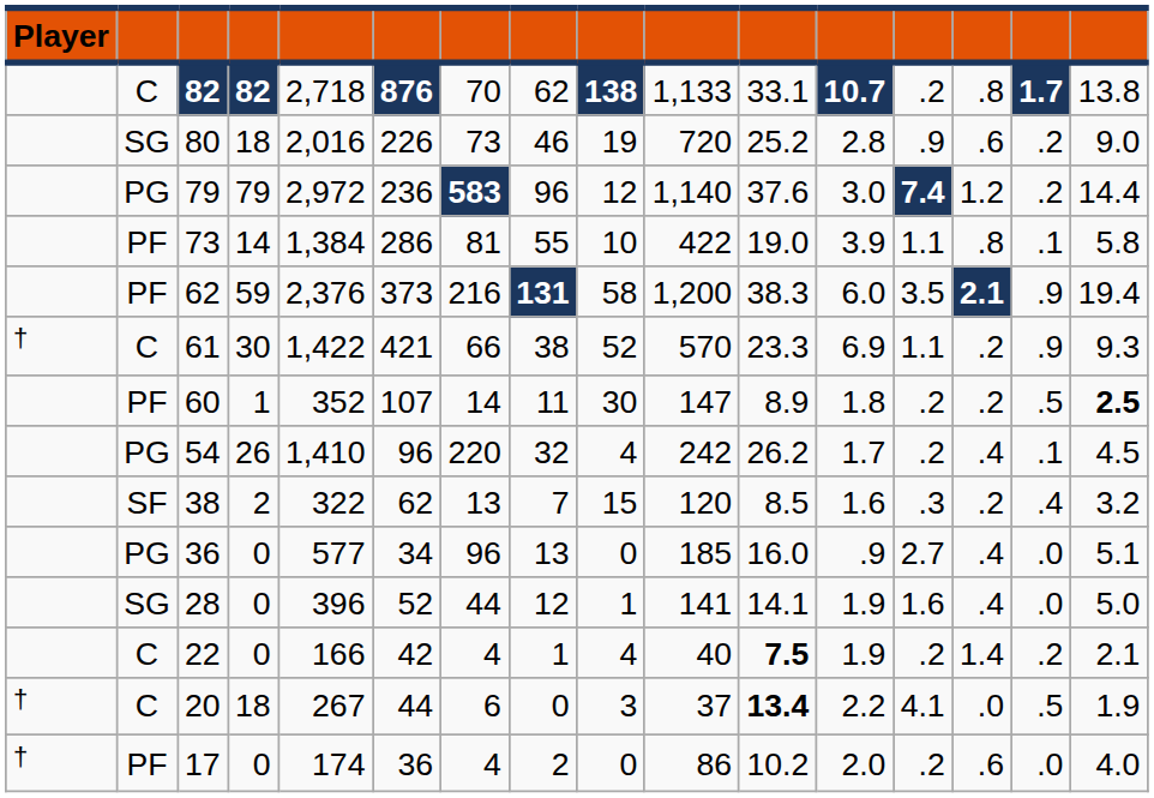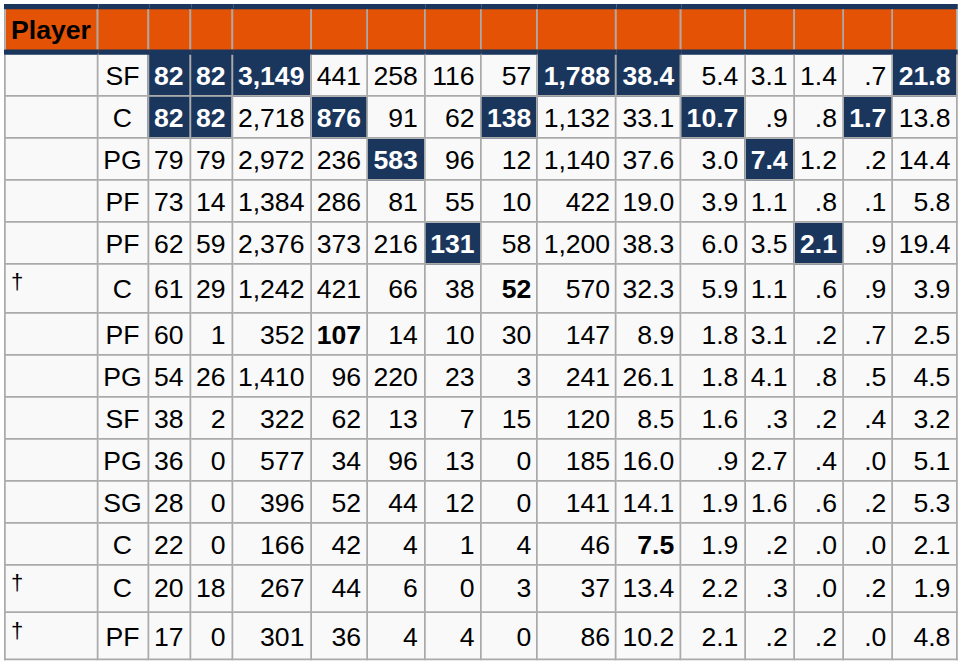+ row: SF | 82 | 82 | 3,149 | 441 | 258 | 116 | 57 | 1,788 | 38.4 | 5.4 | 3.1 | 1.4 | .7 | 21.8
C / 82 | column 7: 70 -> 91
C / 82 | column 10: 1,133 -> 1,132
C / 82 | column 13: .2 -> .9
- row: SG | 80 | 18 | 2,016 | 226 | 73 | 46 | 19 | 720 | 25.2 | 2.8 | .9 | .6 | .2 | 9.0
61 | column 4: 30 -> 29
61 | column 5: 1,422 -> 1,242
61 | column 9: normal -> bold
61 | column 11: 23.3 -> 32.3
61 | column 12: 6.9 -> 5.9
61 | column 14: .2 -> .6
61 | column 16: 9.3 -> 3.9
60 | column 6: normal -> bold
60 | column 8: 11 -> 10
60 | column 13: .2 -> 3.1
60 | column 15: .5 -> .7
60 | column 16: bold -> normal
54 | column 8: 32 -> 23
54 | column 9: 4 -> 3
54 | column 10: 242 -> 241
54 | column 11: 26.2 -> 26.1
54 | column 12: 1.7 -> 1.8
54 | column 13: .2 -> 4.1
54 | column 14: .4 -> .8
54 | column 15: .1 -> .5
28 | column 9: 1 -> 0
28 | column 14: .4 -> .6
28 | column 15: .0 -> .2
28 | column 16: 5.0 -> 5.3
22 | column 10: 40 -> 46
22 | column 14: 1.4 -> .0
22 | column 15: .2 -> .0
20 | column 11: bold -> normal
20 | column 13: 4.1 -> .3
20 | column 15: .5 -> .2
17 | column 5: 174 -> 301
17 | column 8: 2 -> 4
17 | column 12: 2.0 -> 2.1
17 | column 14: .6 -> .2
17 | column 16: 4.0 -> 4.8
